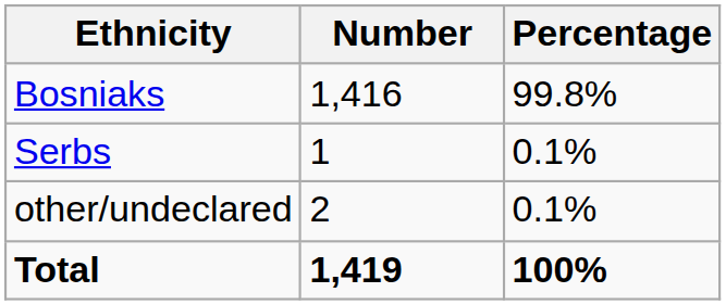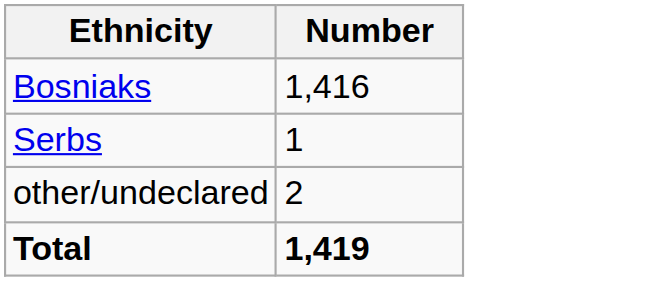- column: Percentage | 99.8% | 0.1% | 0.1% | 100%
